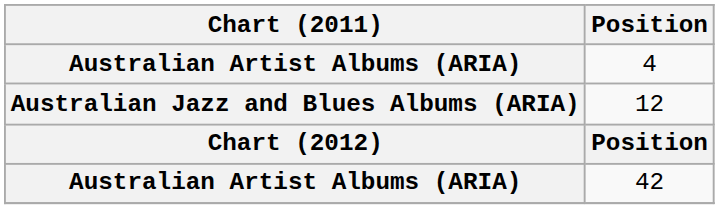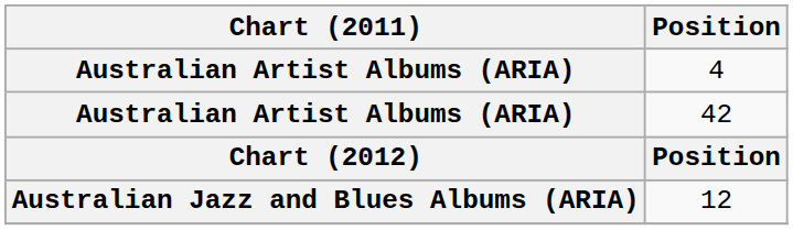rows swapped: 42 <-> 12
